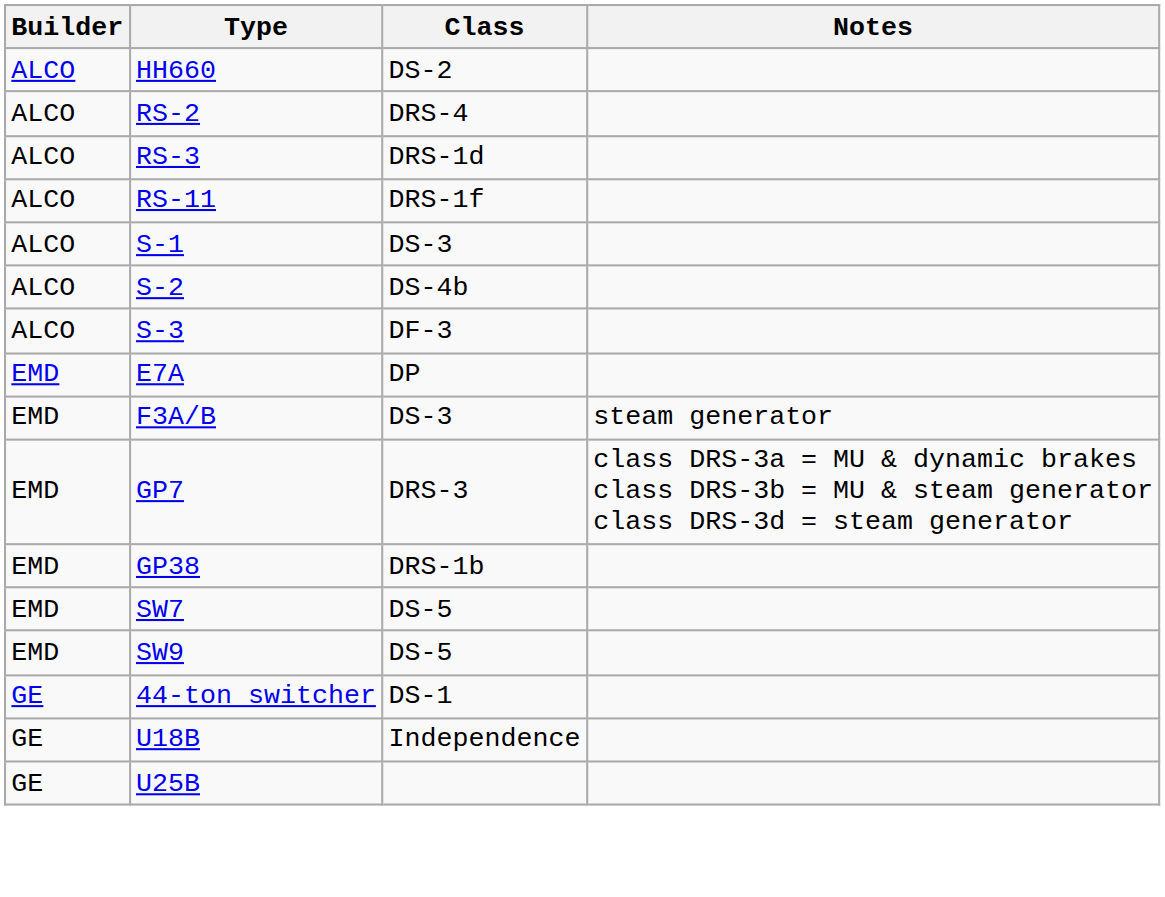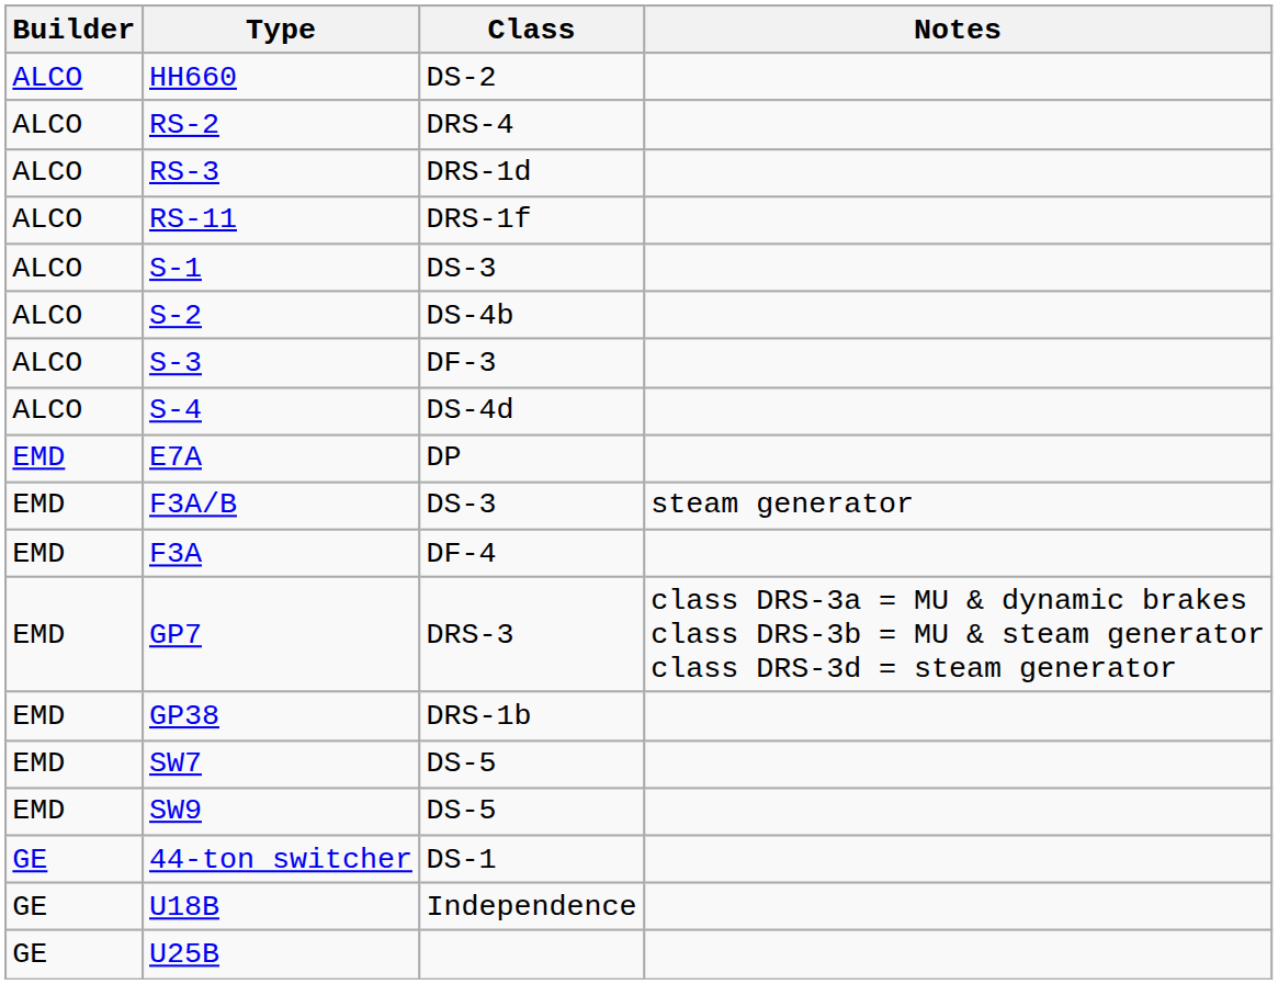+ row: ALCO | S-4 | DS-4d
+ row: EMD | F3A | DF-4
